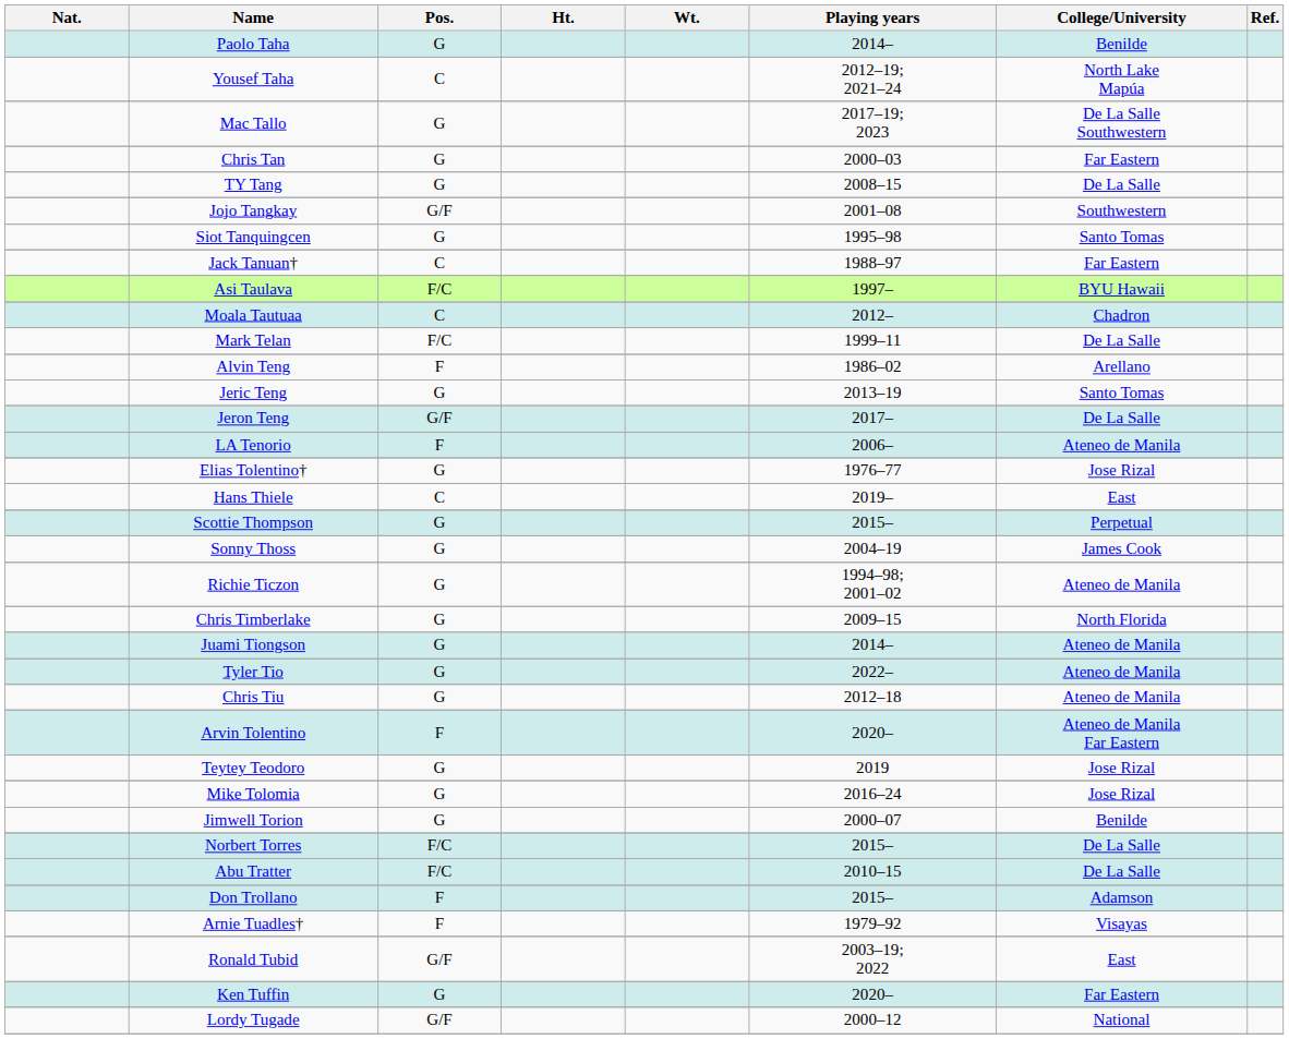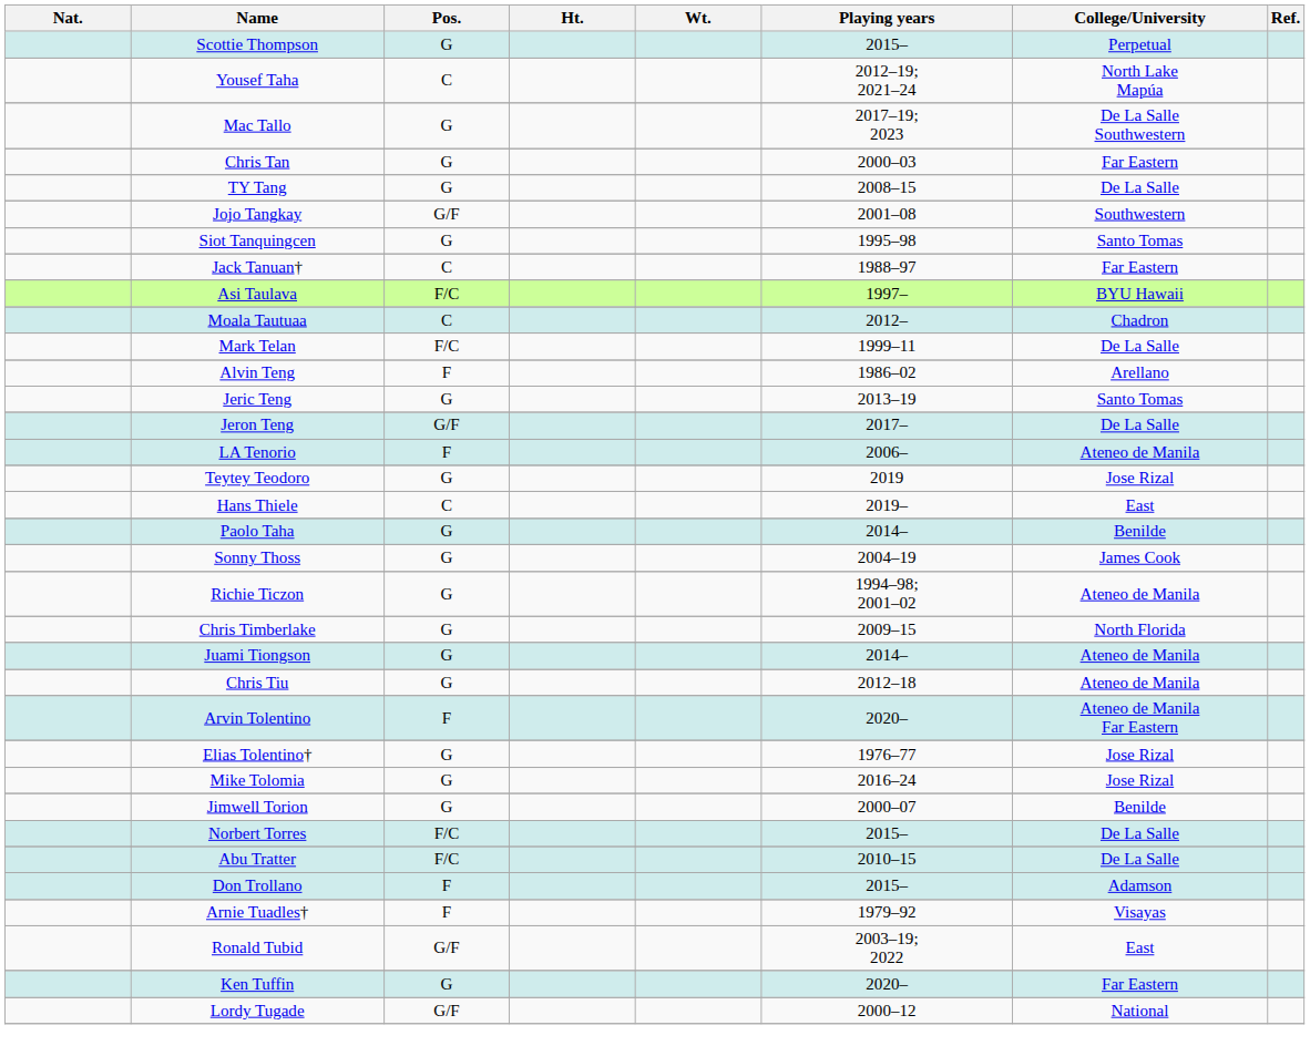rows swapped: Paolo Taha <-> Scottie Thompson
rows swapped: Teytey Teodoro <-> Elias Tolentino†
- row: Tyler Tio | G | 2022– | Ateneo de Manila
